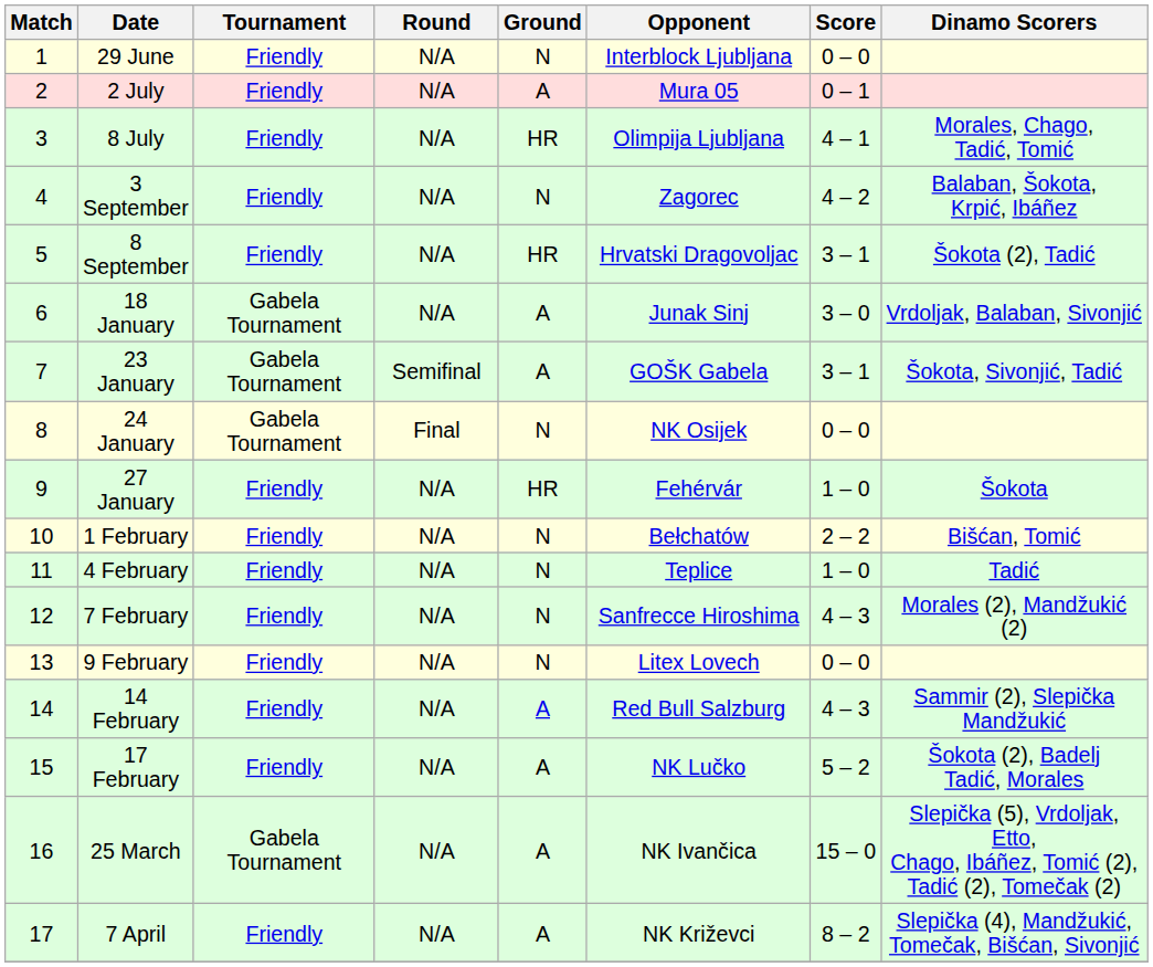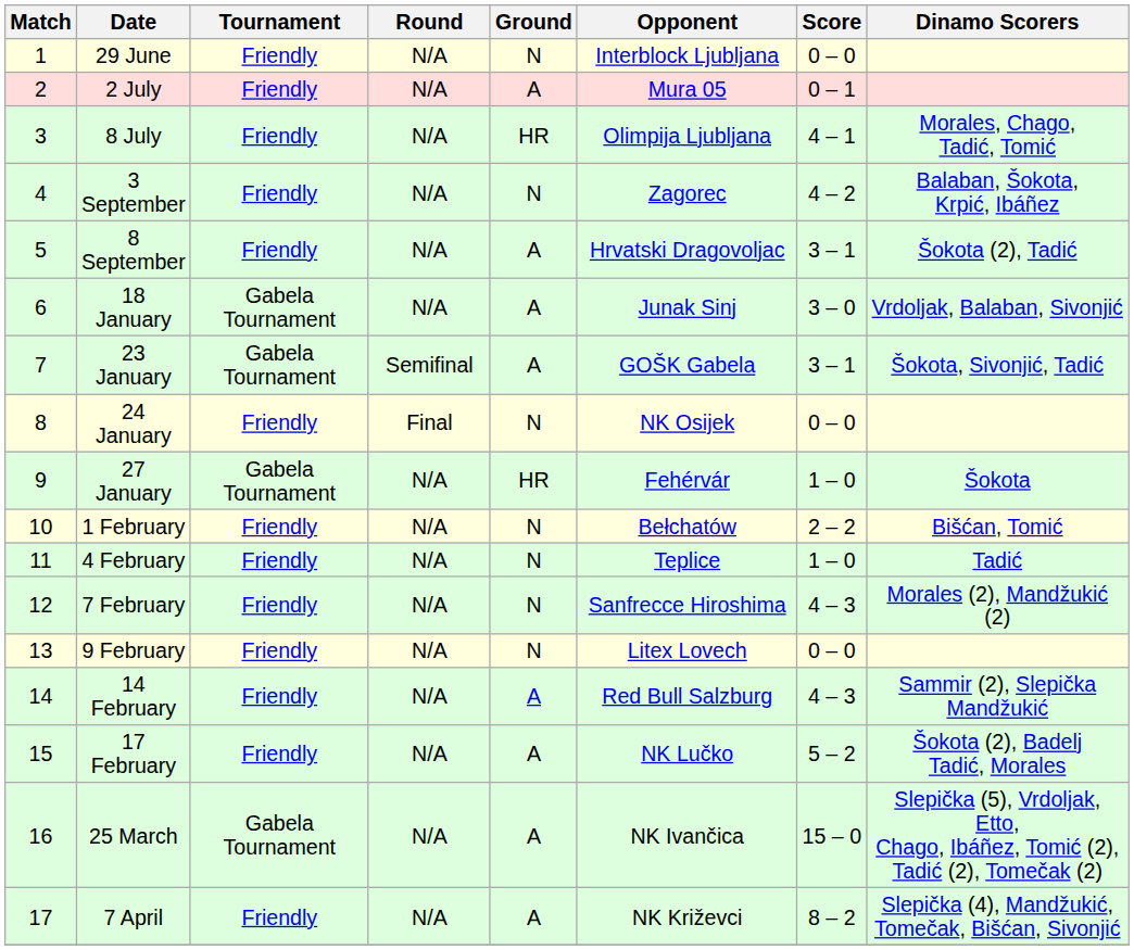8 September | Ground: HR -> A
24 January | Tournament: Gabela Tournament -> Friendly
27 January | Tournament: Friendly -> Gabela Tournament
